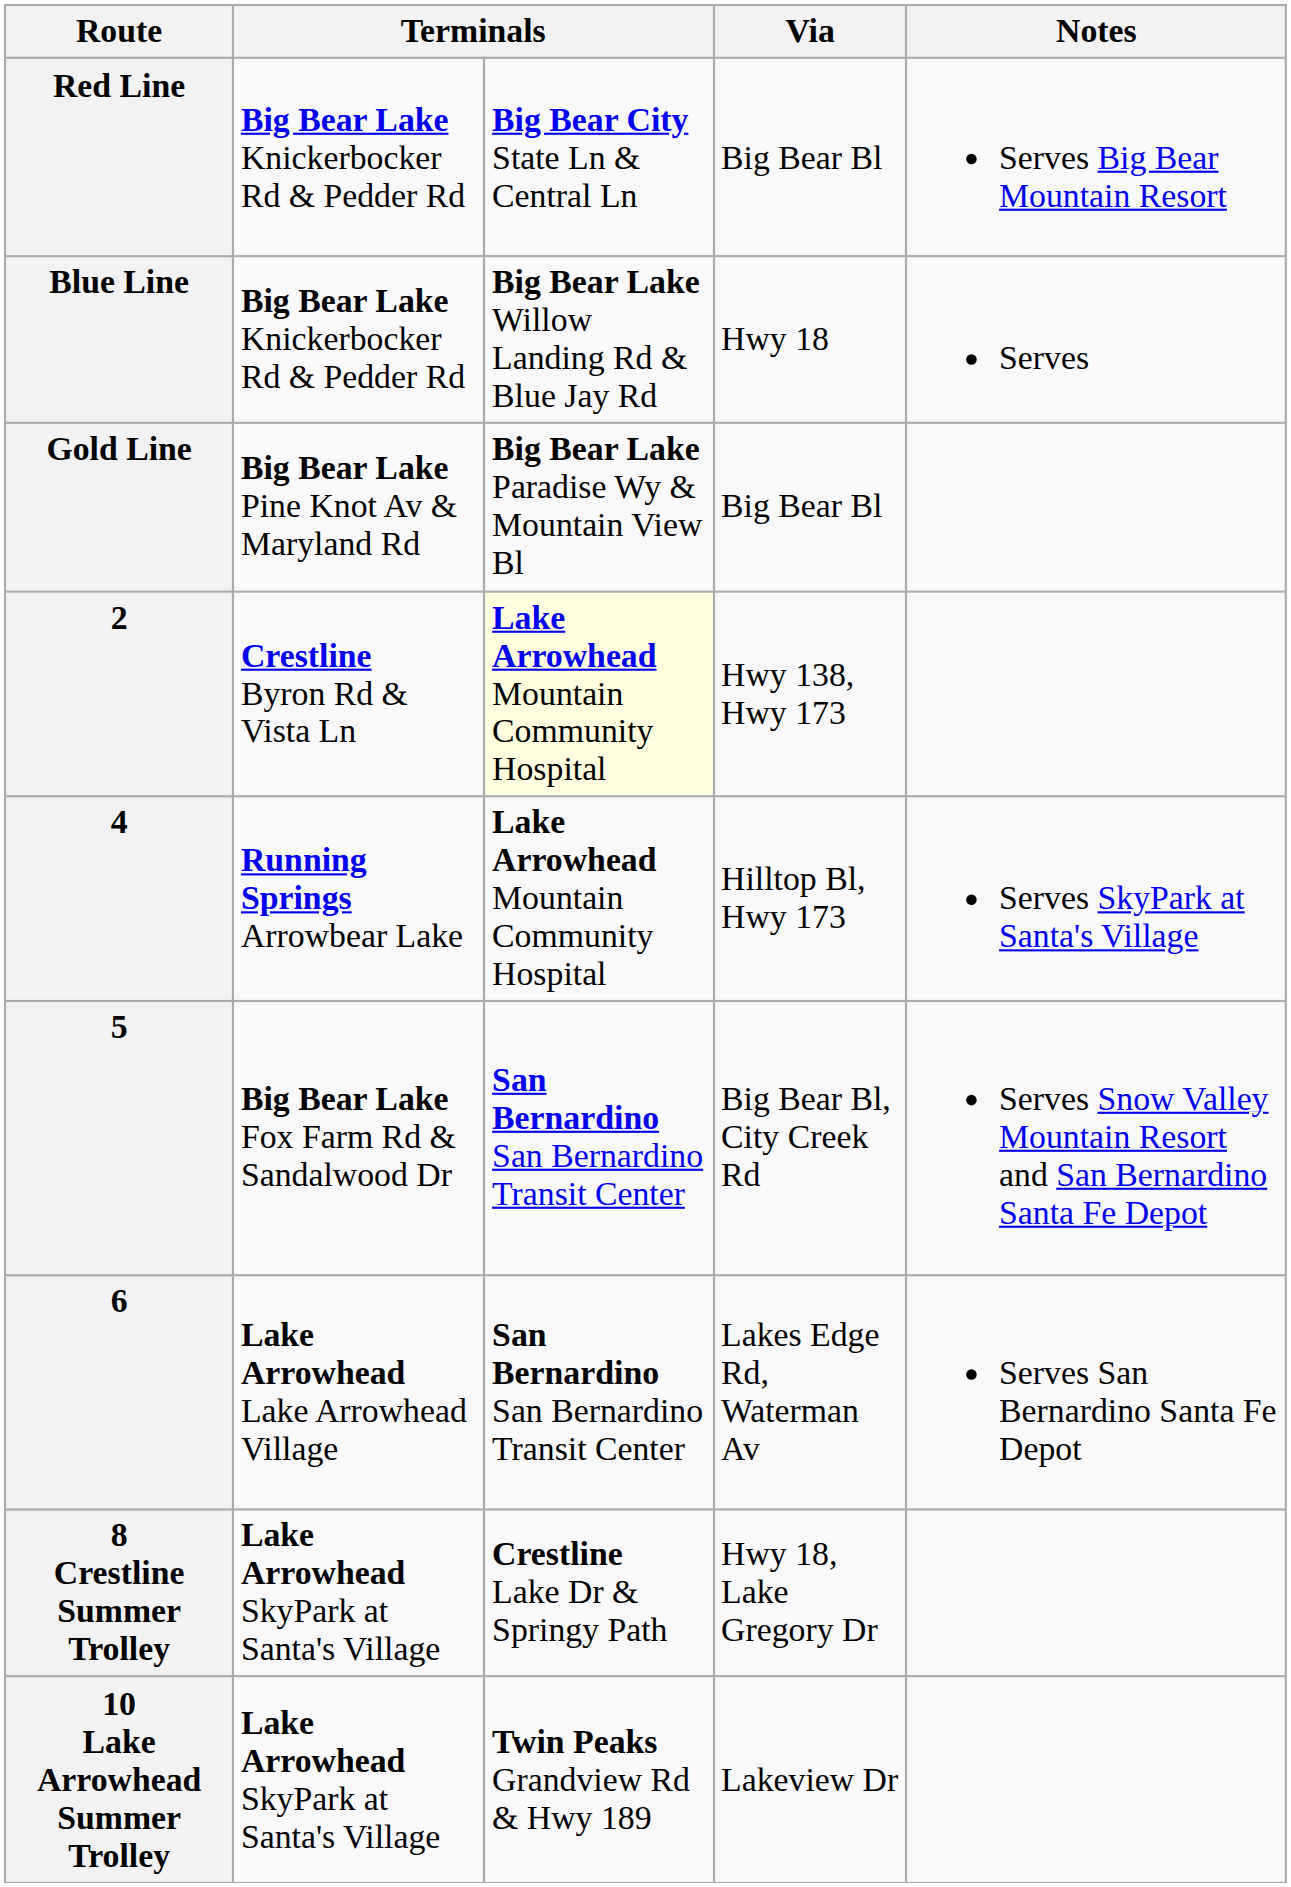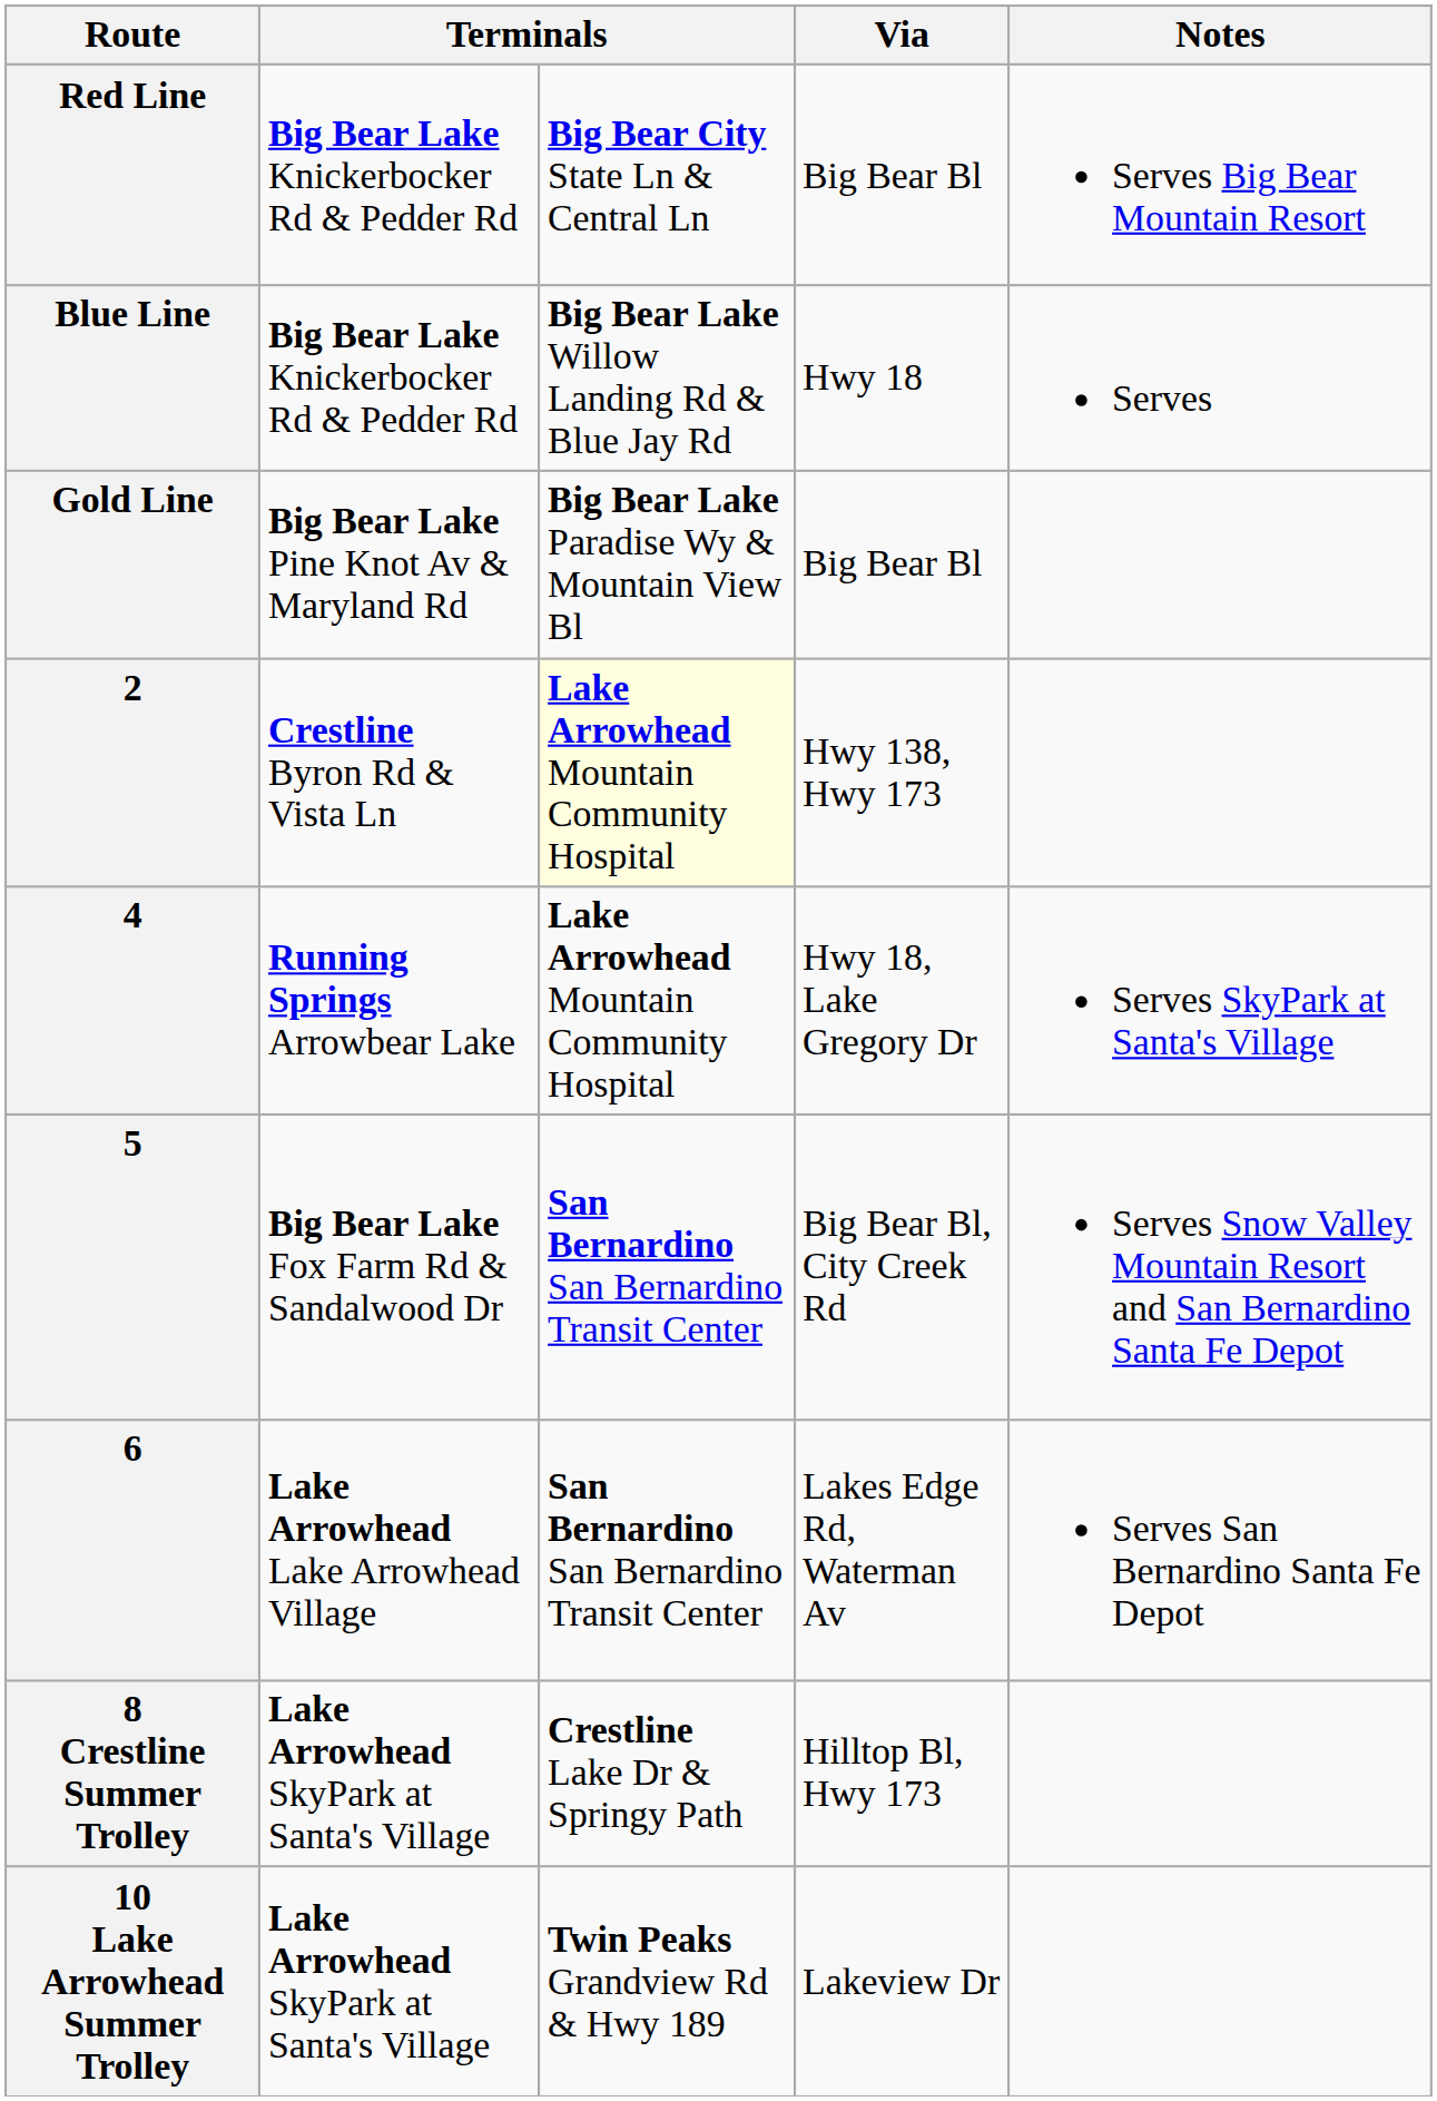4 | Via: Hilltop Bl, Hwy 173 -> Hwy 18, Lake Gregory Dr
8 Crestline Summer Trolley | Via: Hwy 18, Lake Gregory Dr -> Hilltop Bl, Hwy 173
